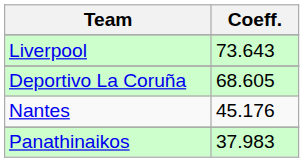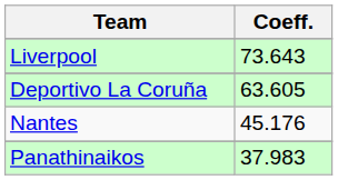Deportivo La Coruña | Coeff.: 68.605 -> 63.605
